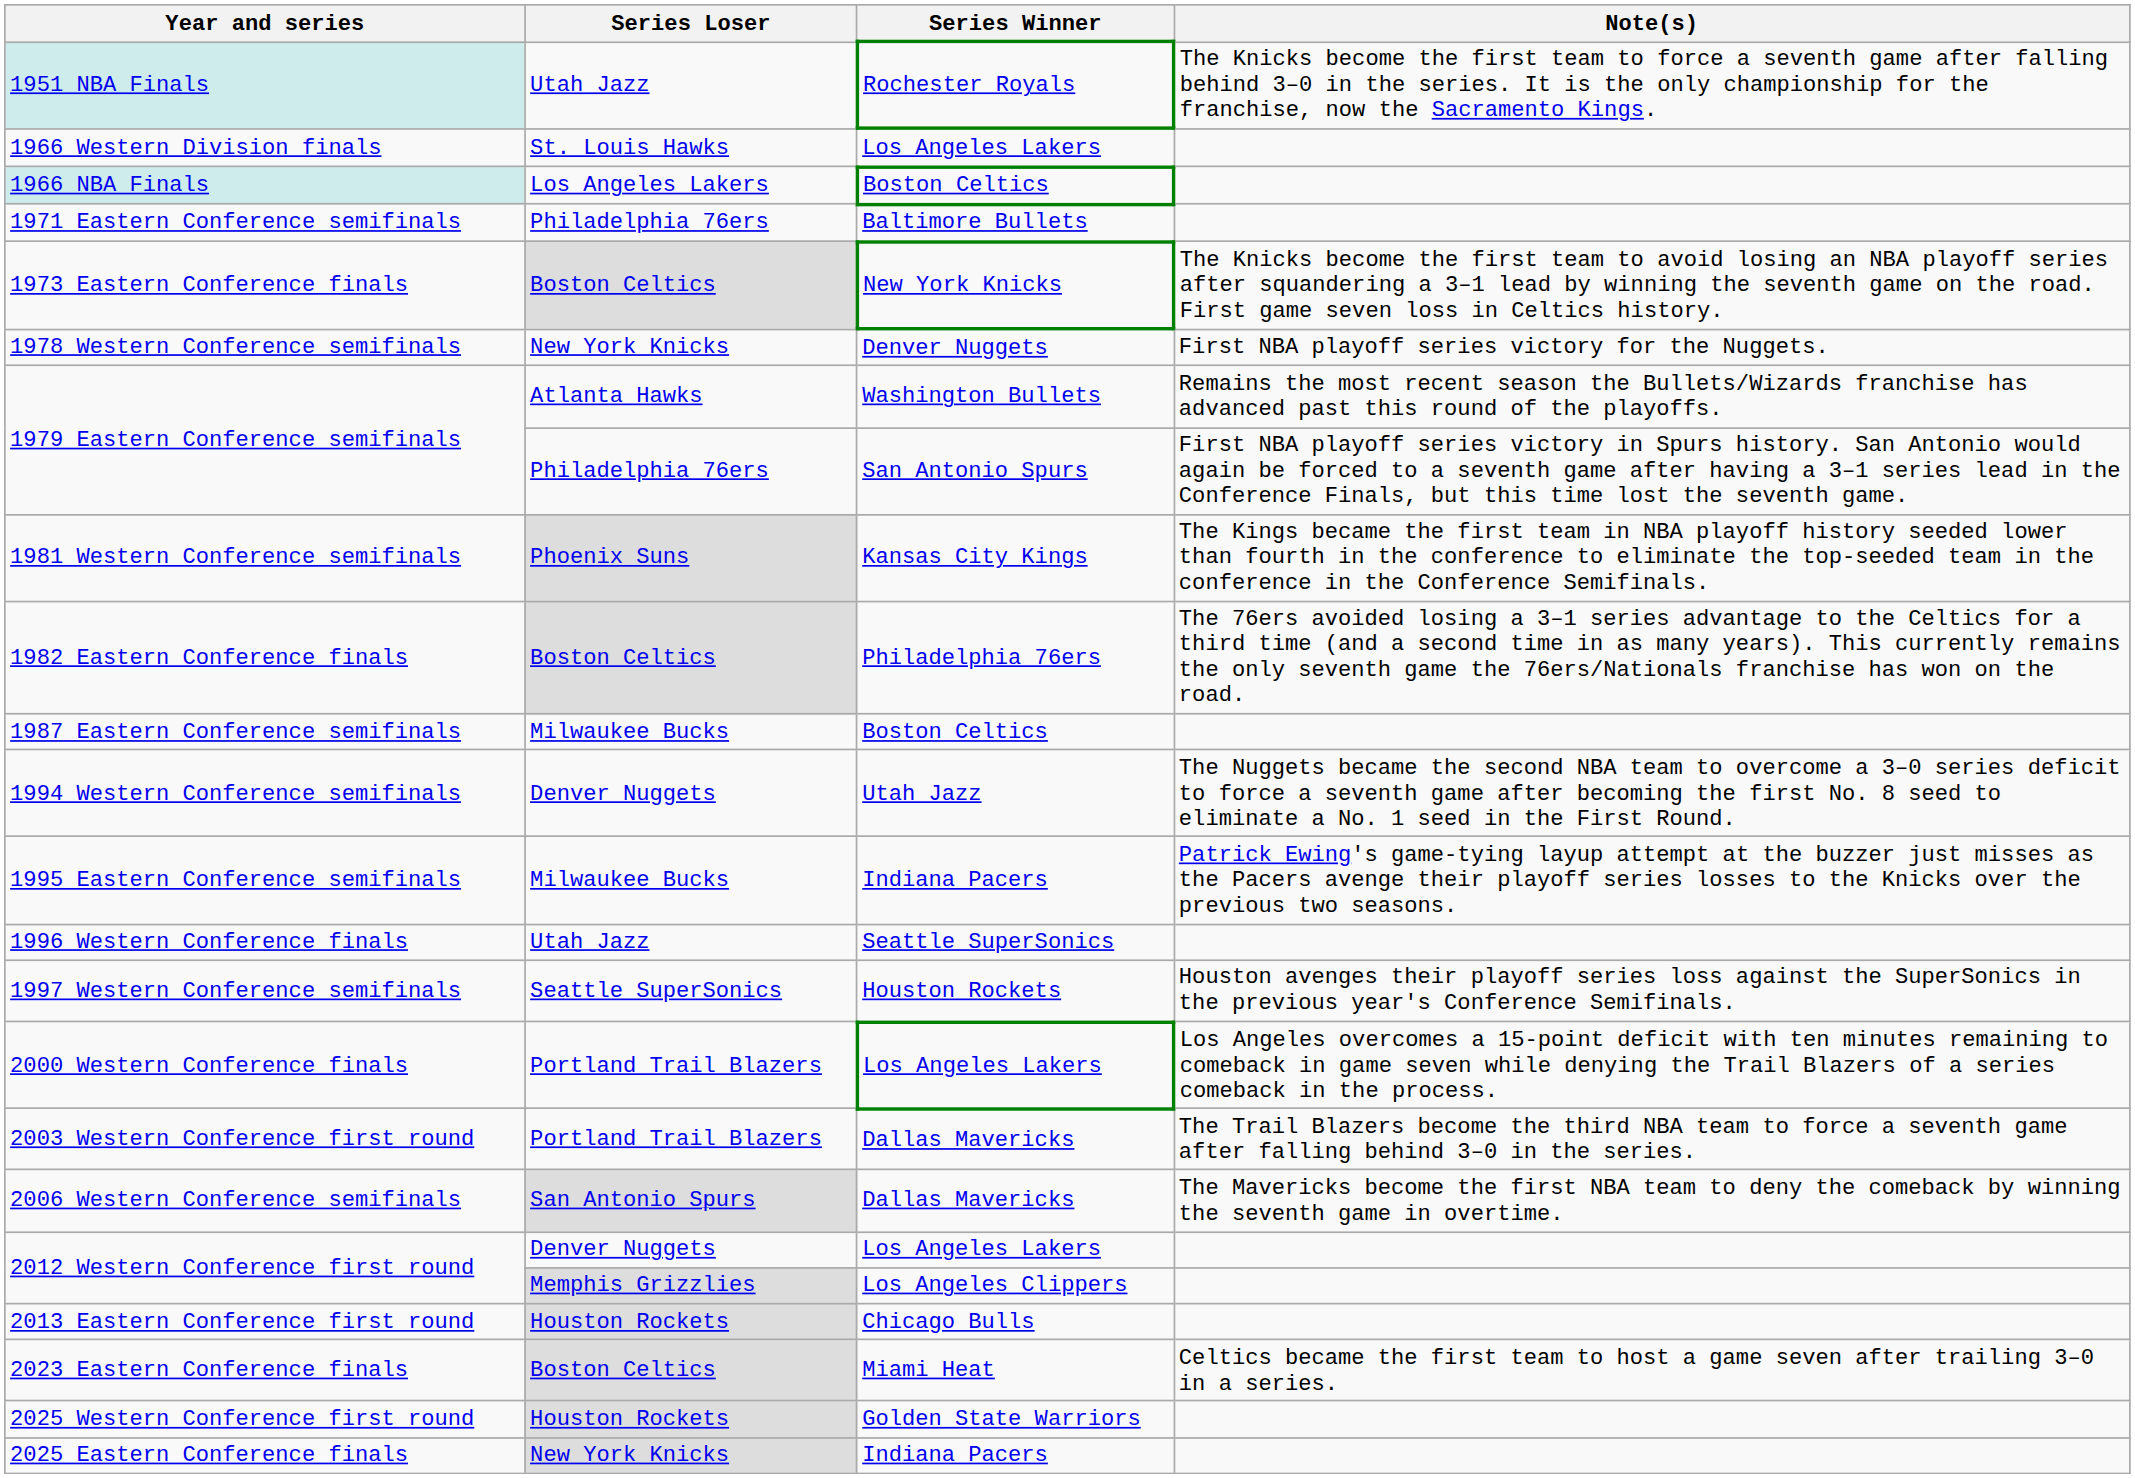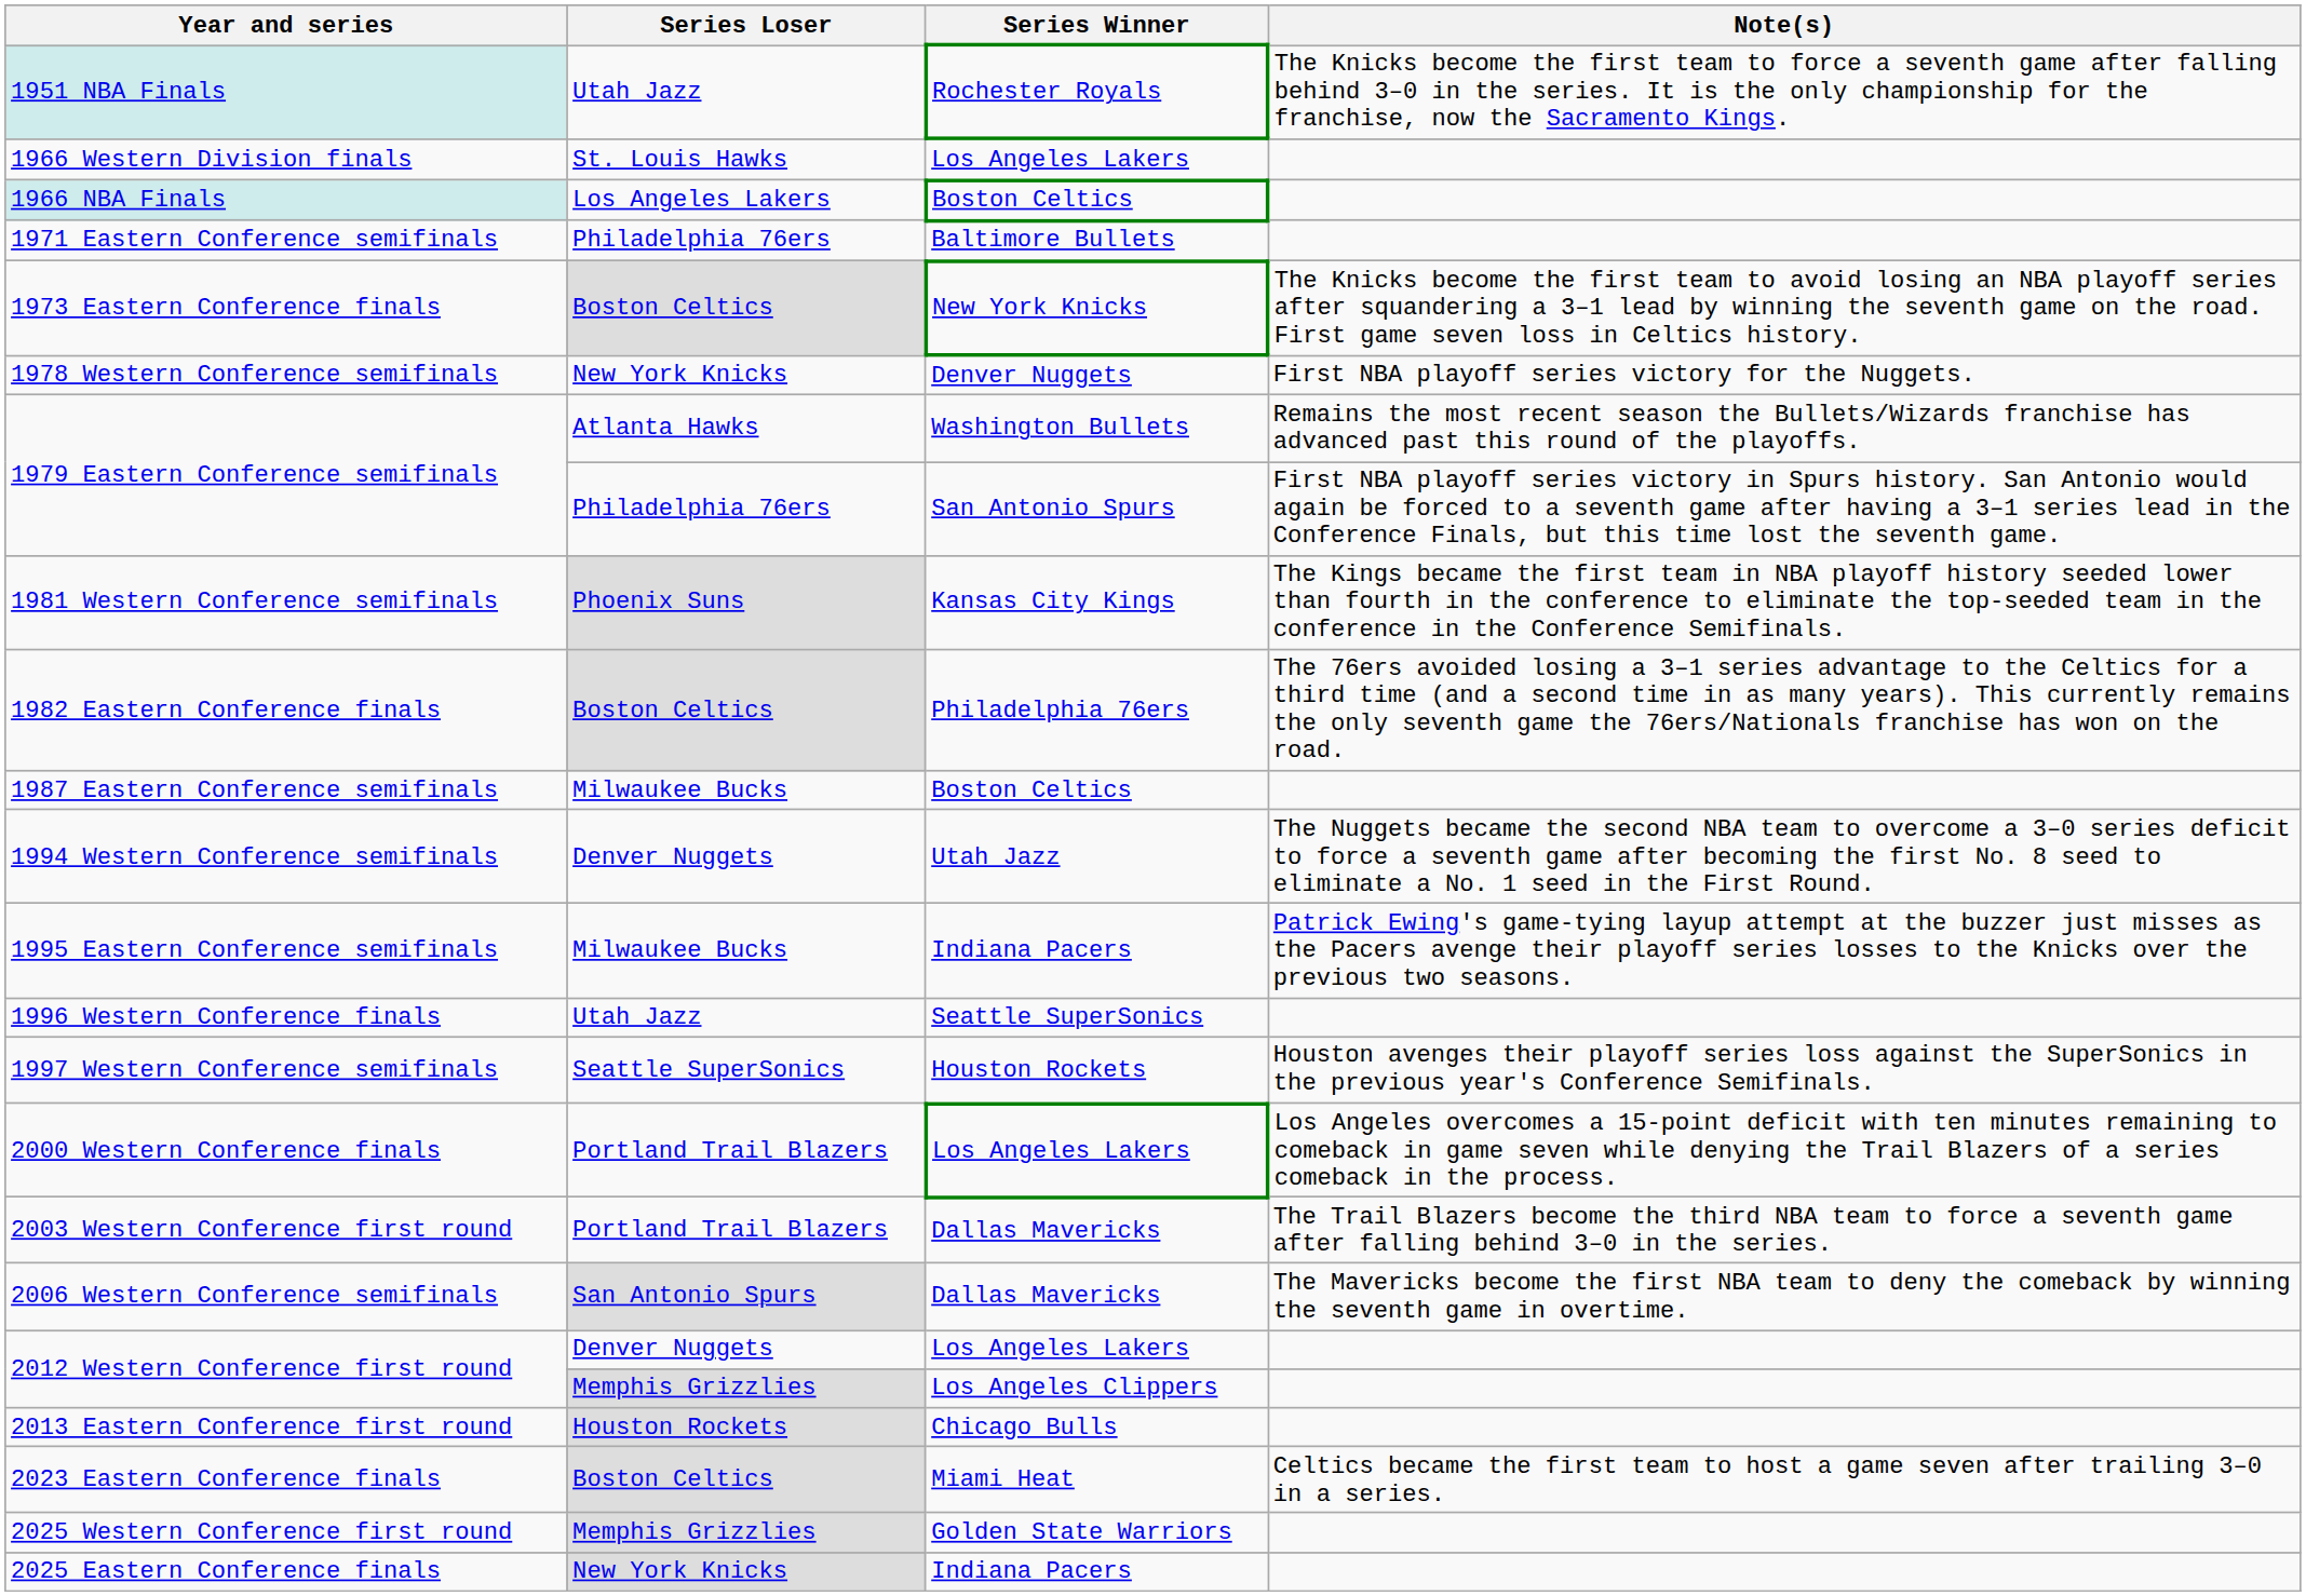2025 Western Conference first round | Series Loser: Houston Rockets -> Memphis Grizzlies
